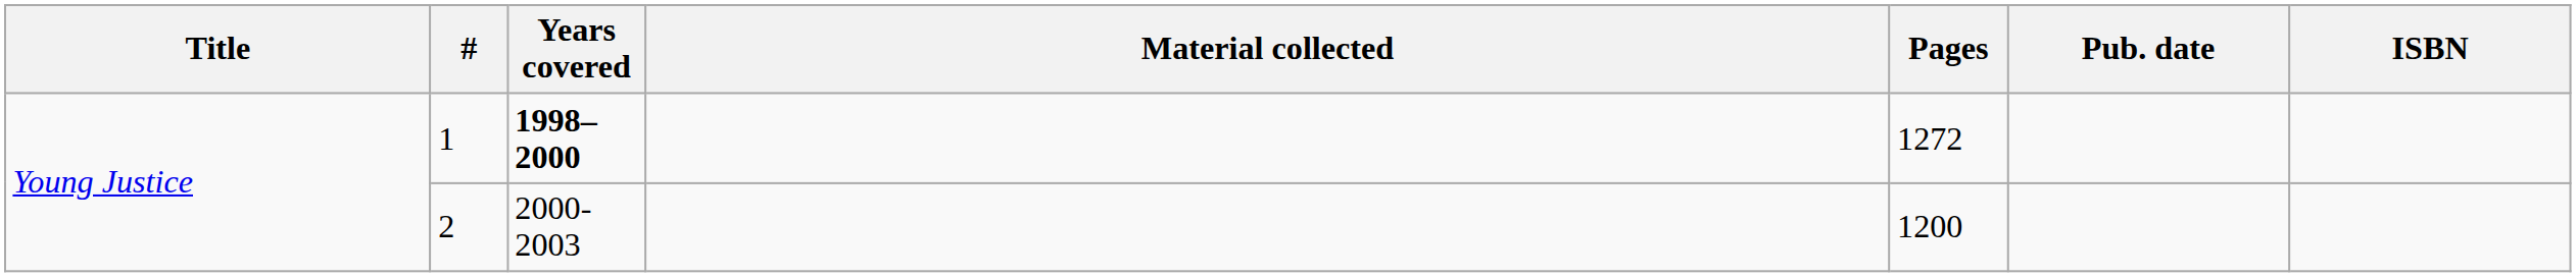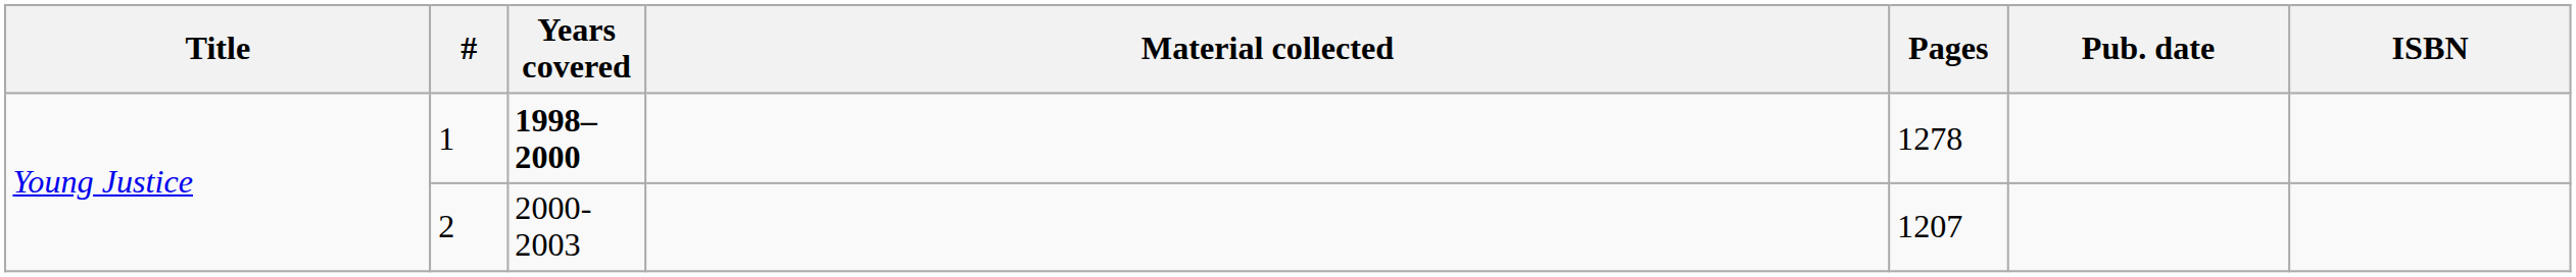1 | Pages: 1272 -> 1278
2 | Pages: 1200 -> 1207
